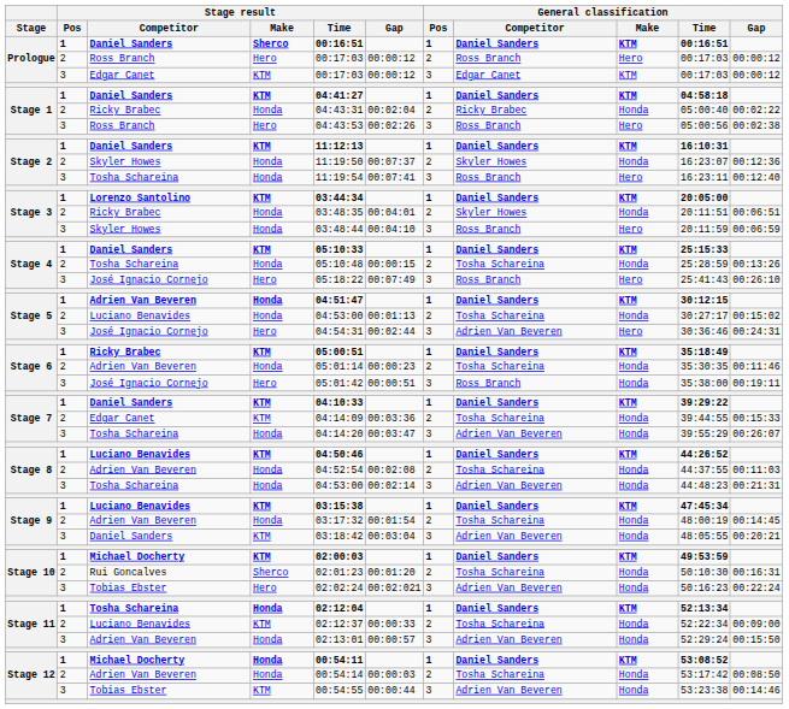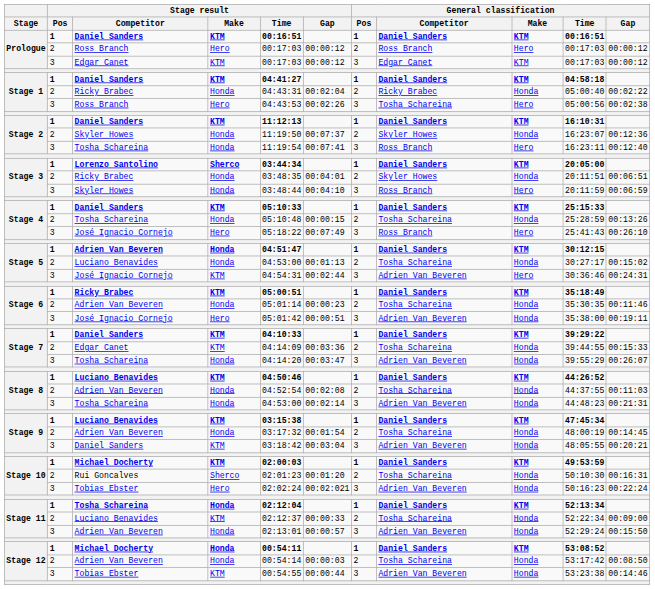Prologue / Daniel Sanders | Stage result / Make: Sherco -> KTM
Stage 1 / Ross Branch | General classification / Competitor: Ross Branch -> Tosha Schareina
Stage 3 / Lorenzo Santolino | Stage result / Make: KTM -> Sherco
Stage 5 / José Ignacio Cornejo | Stage result / Make: Hero -> KTM
Stage 6 / José Ignacio Cornejo | General classification / Competitor: Ross Branch -> Adrien Van Beveren
